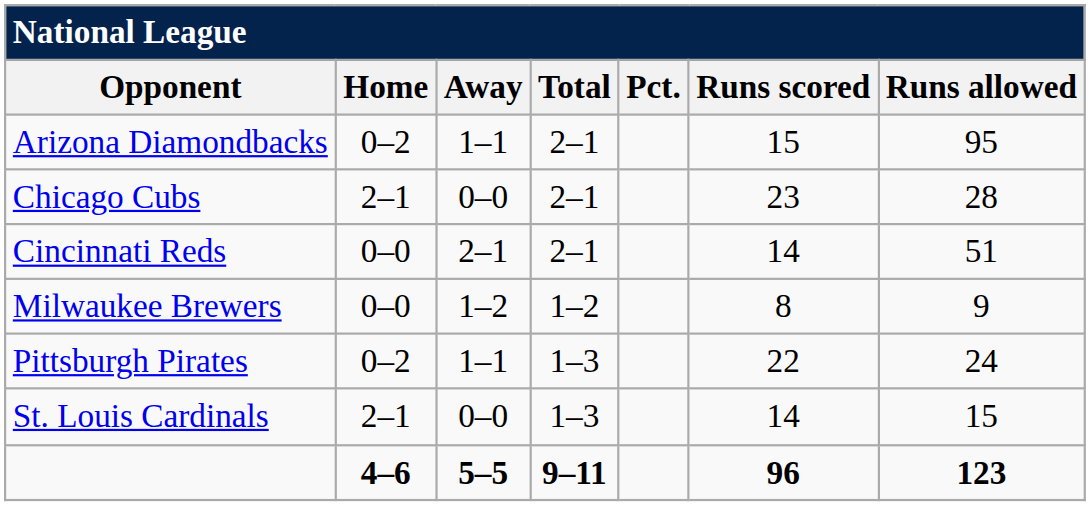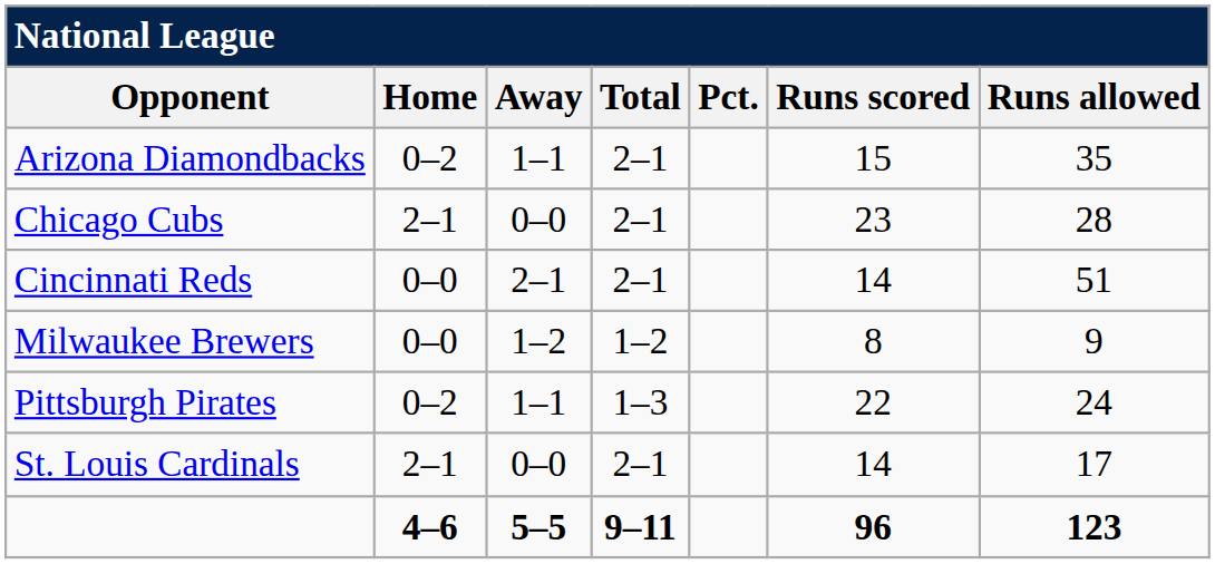Arizona Diamondbacks | Runs allowed: 95 -> 35
St. Louis Cardinals | Total: 1–3 -> 2–1
St. Louis Cardinals | Runs allowed: 15 -> 17
